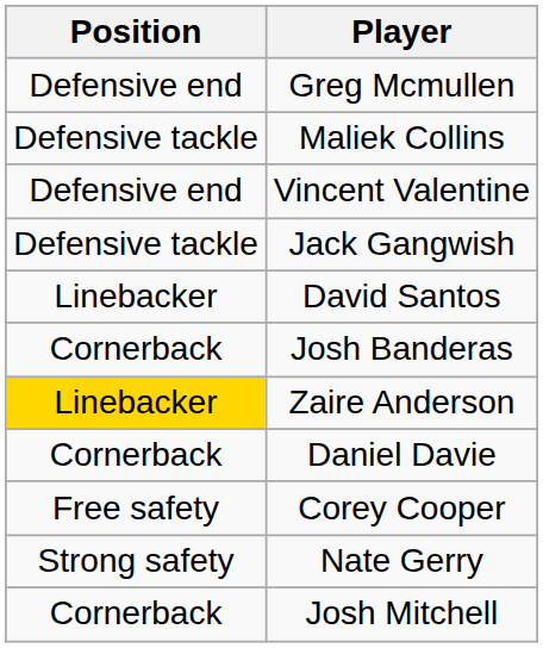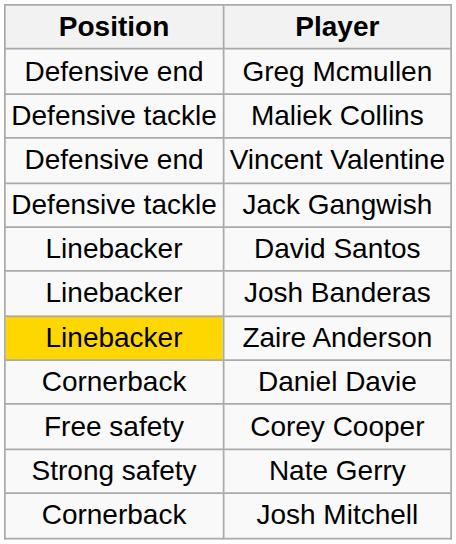Josh Banderas | Position: Cornerback -> Linebacker
